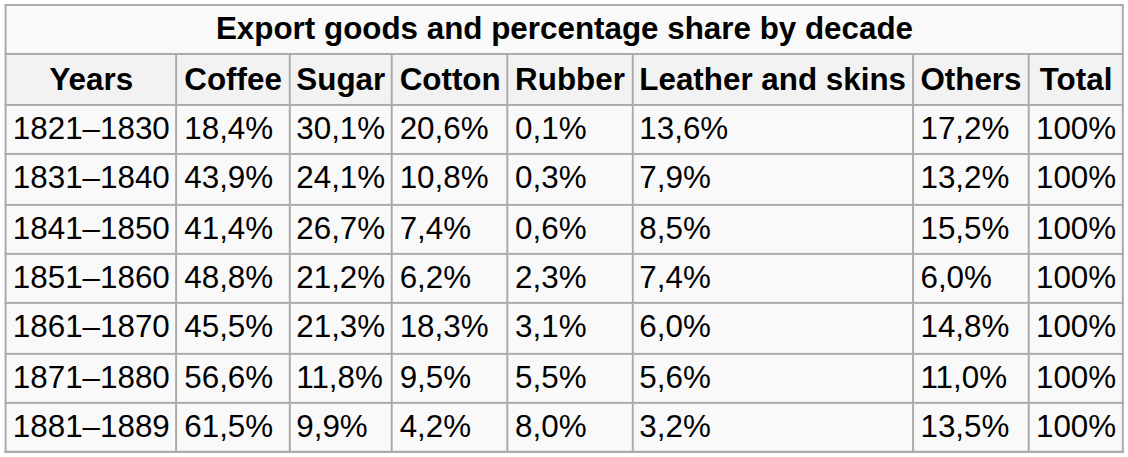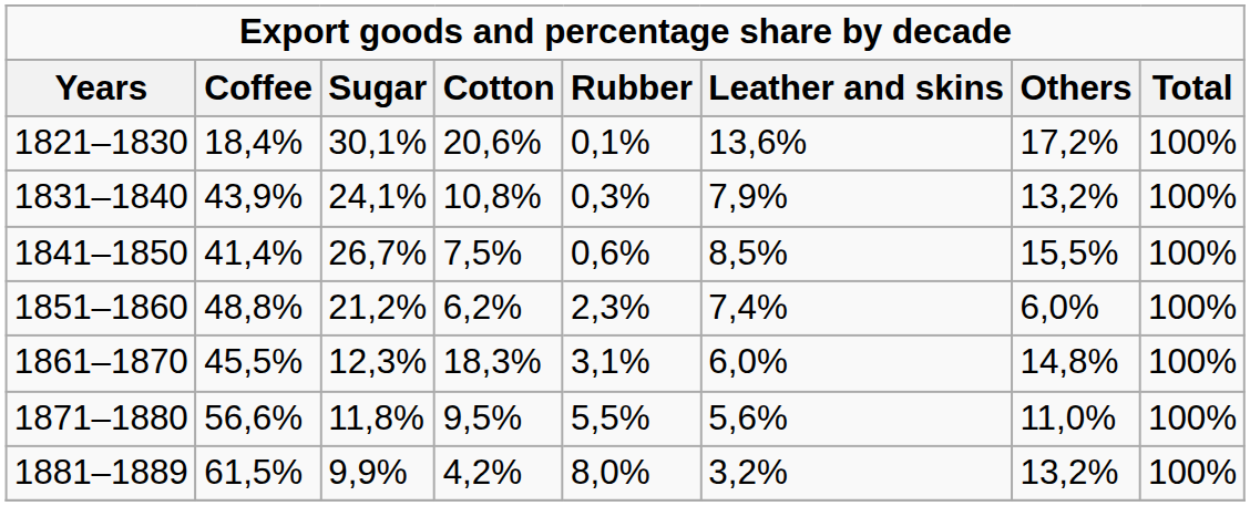1841–1850 | Cotton: 7,4% -> 7,5%
1861–1870 | Sugar: 21,3% -> 12,3%
1881–1889 | Others: 13,5% -> 13,2%
